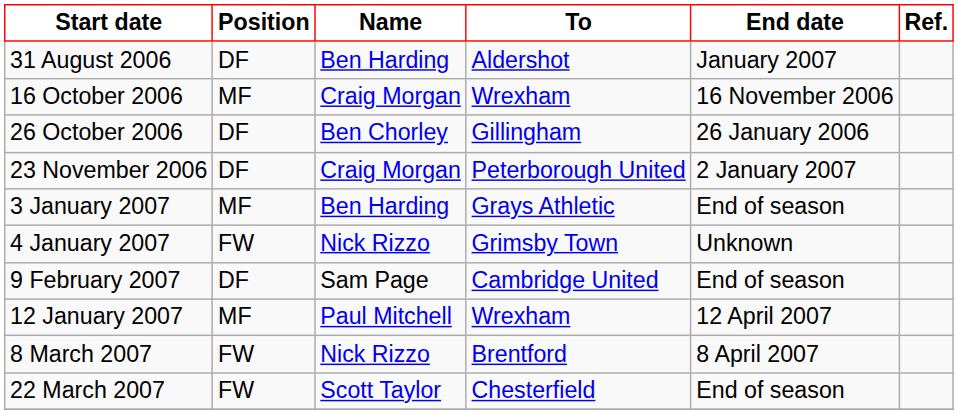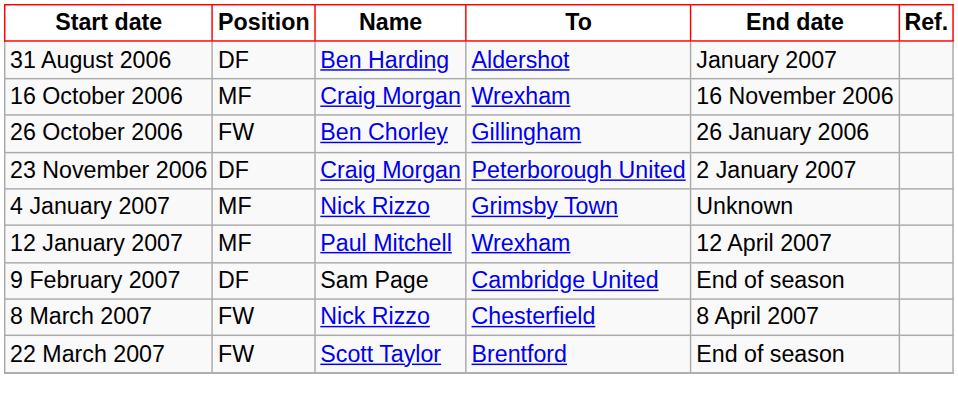26 October 2006 | Position: DF -> FW
- row: 3 January 2007 | MF | Ben Harding | Grays Athletic | End of season
4 January 2007 | Position: FW -> MF
rows swapped: 12 January 2007 <-> 9 February 2007
8 March 2007 | To: Brentford -> Chesterfield
22 March 2007 | To: Chesterfield -> Brentford
